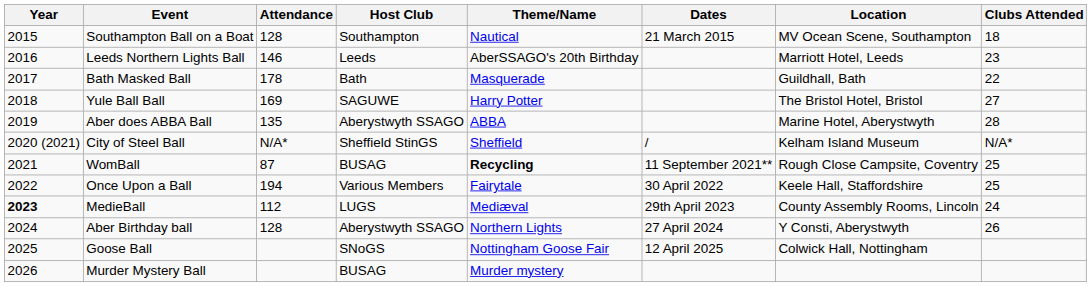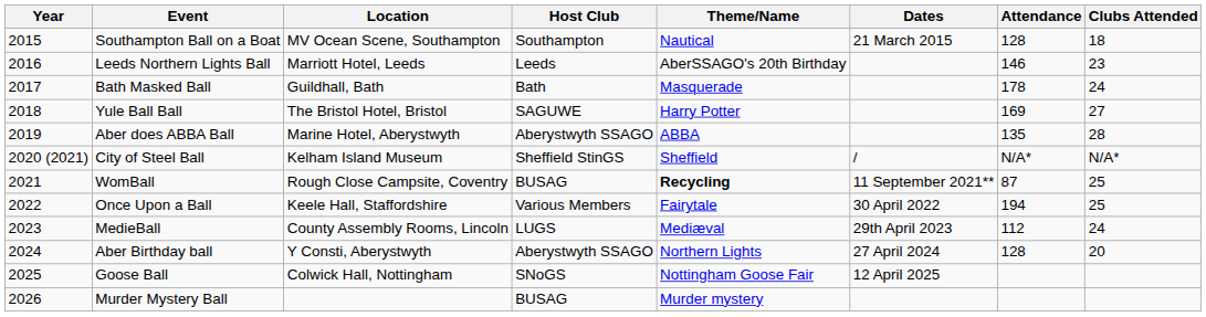columns swapped: Location <-> Attendance
Bath Masked Ball | Clubs Attended: 22 -> 24
MedieBall | Year: bold -> normal
Aber Birthday ball | Clubs Attended: 26 -> 20
